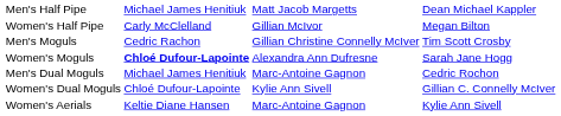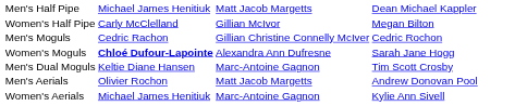Men's Moguls | column 4: Tim Scott Crosby -> Cedric Rochon
Men's Dual Moguls | column 2: Michael James Henitiuk -> Keltie Diane Hansen
Men's Dual Moguls | column 4: Cedric Rochon -> Tim Scott Crosby
- row: Women's Dual Moguls | Chloé Dufour-Lapointe | Kylie Ann Sivell | Gillian C. Connelly McIver
+ row: Men's Aerials | Olivier Rochon | Matt Jacob Margetts | Andrew Donovan Pool
Women's Aerials | column 2: Keltie Diane Hansen -> Michael James Henitiuk
